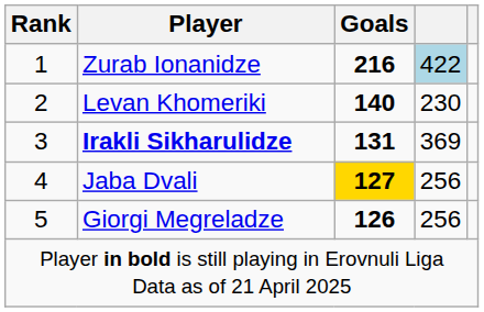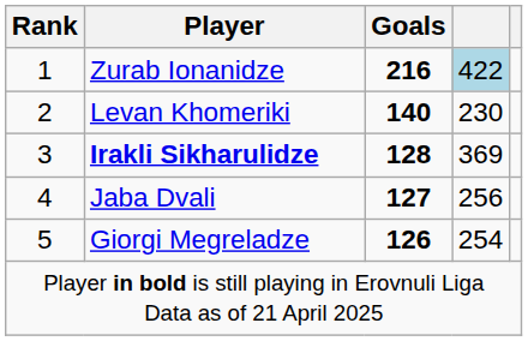Irakli Sikharulidze | Goals: 131 -> 128
Jaba Dvali | Goals: gold background -> no background
Giorgi Megreladze | column 4: 256 -> 254
